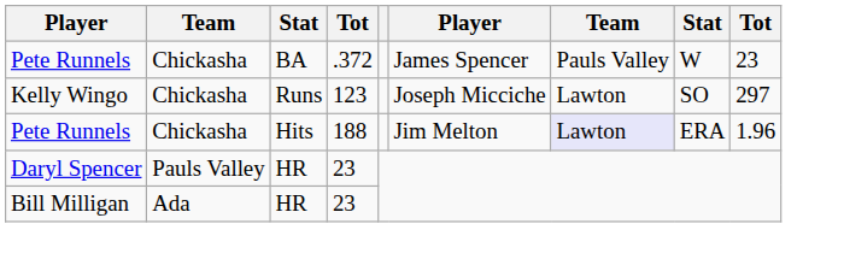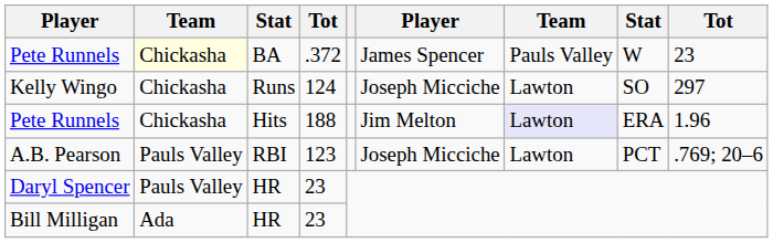Pete Runnels / BA | column 2: no background -> lightyellow background
Kelly Wingo | column 4: 123 -> 124
+ row: A.B. Pearson | Pauls Valley | RBI | 123 | Joseph Micciche | Lawton | PCT | .769; 20–6
